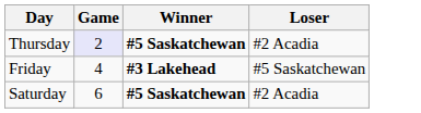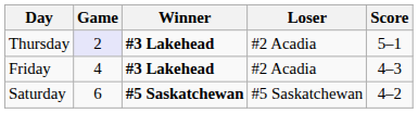+ column: Score | 5–1 | 4–3 | 4–2
Thursday | Winner: #5 Saskatchewan -> #3 Lakehead
Friday | Loser: #5 Saskatchewan -> #2 Acadia
Saturday | Loser: #2 Acadia -> #5 Saskatchewan
